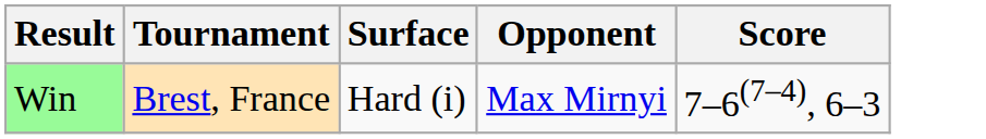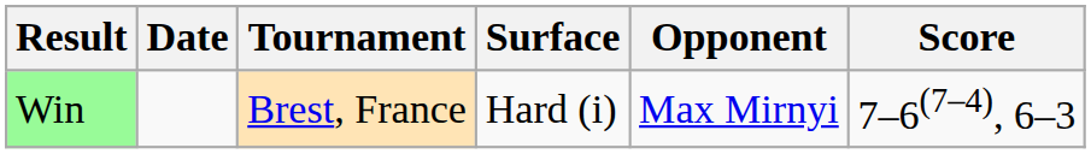+ column: Date
